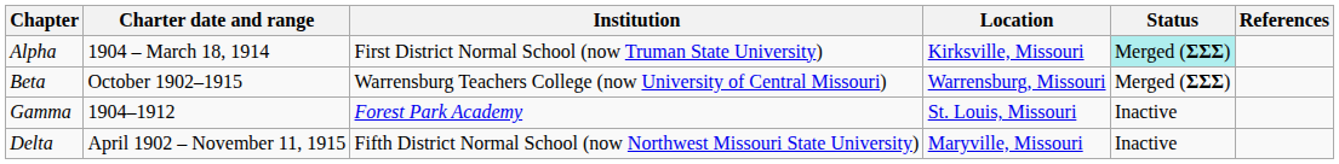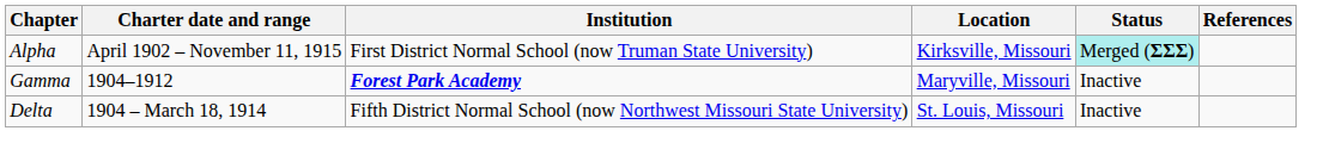Alpha | Charter date and range: 1904 – March 18, 1914 -> April 1902 – November 11, 1915
- row: Beta | October 1902–1915 | Warrensburg Teachers College (now University of Central Missouri) | Warrensburg, Missouri | Merged (ΣΣΣ)
Gamma | Institution: normal -> bold
Gamma | Location: St. Louis, Missouri -> Maryville, Missouri
Delta | Charter date and range: April 1902 – November 11, 1915 -> 1904 – March 18, 1914
Delta | Location: Maryville, Missouri -> St. Louis, Missouri
